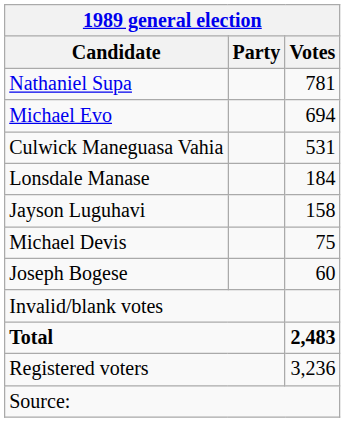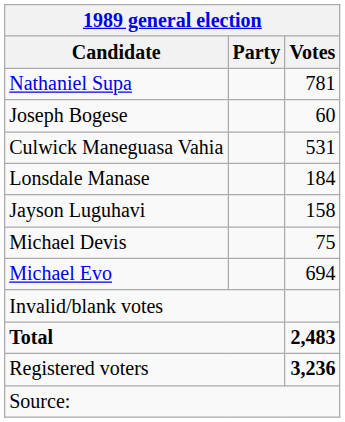rows swapped: Michael Evo <-> Joseph Bogese
Registered voters | Votes: normal -> bold
